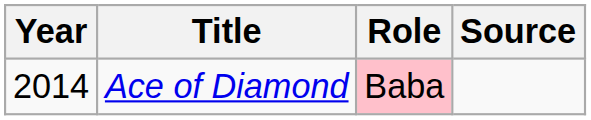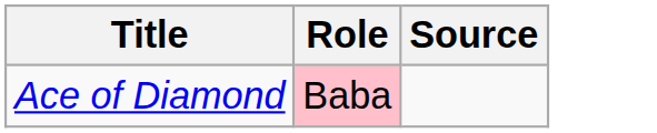- column: Year | 2014
